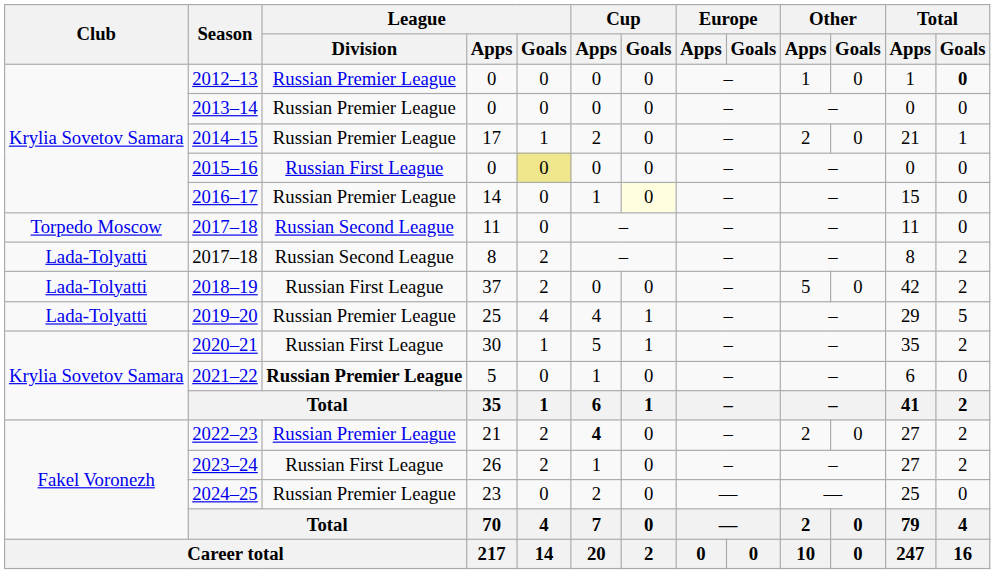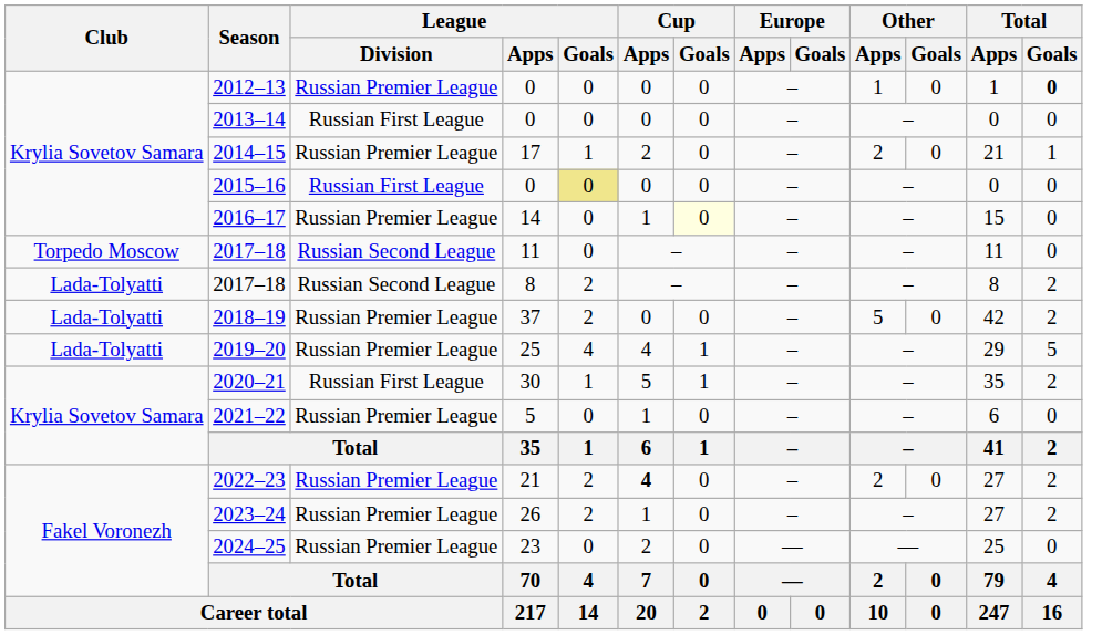2013–14 | League / Division: Russian Premier League -> Russian First League
2018–19 | League / Division: Russian First League -> Russian Premier League
2021–22 | League / Division: bold -> normal
2023–24 | League / Division: Russian First League -> Russian Premier League
